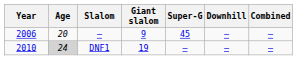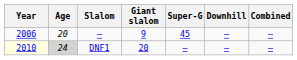DNF1 | Year: no background -> lightyellow background
DNF1 | Giant slalom: 19 -> 20
